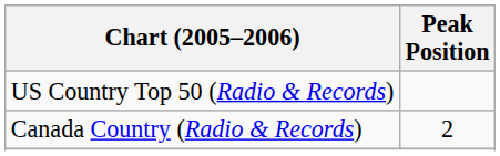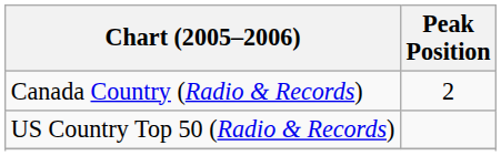rows swapped: Canada Country (Radio & Records) <-> US Country Top 50 (Radio & Records)
